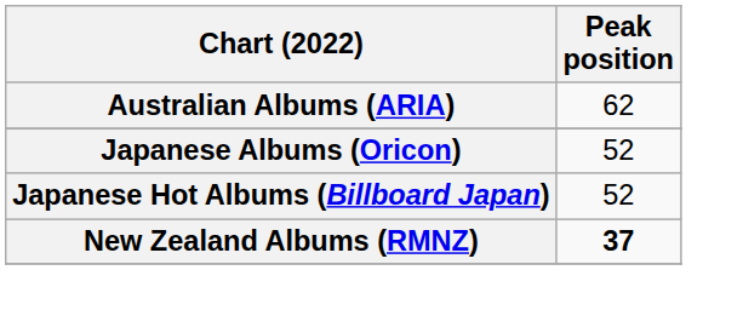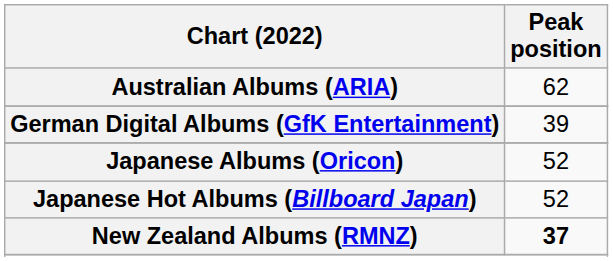+ row: German Digital Albums (GfK Entertainment) | 39
